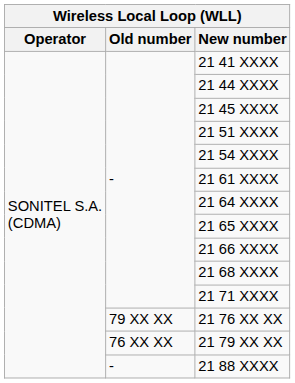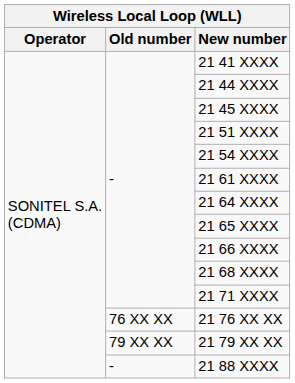21 76 XX XX | Old number: 79 XX XX -> 76 XX XX
21 79 XX XX | Old number: 76 XX XX -> 79 XX XX
